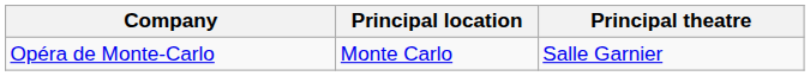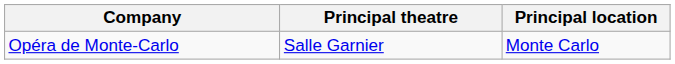columns swapped: Principal theatre <-> Principal location
